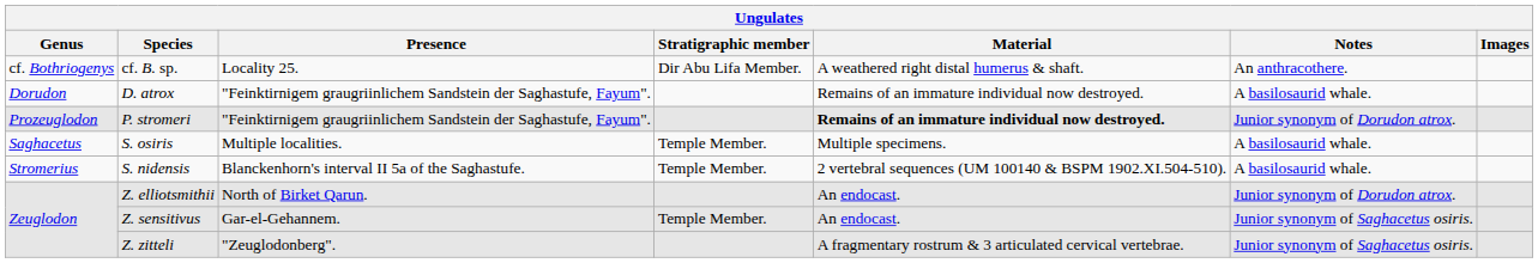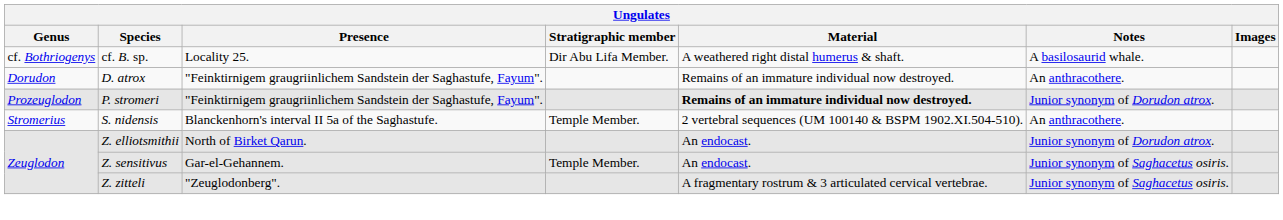cf. B. sp. | Notes: An anthracothere. -> A basilosaurid whale.
D. atrox | Notes: A basilosaurid whale. -> An anthracothere.
- row: Saghacetus | S. osiris | Multiple localities. | Temple Member. | Multiple specimens. | A basilosaurid whale.
S. nidensis | Notes: A basilosaurid whale. -> An anthracothere.
